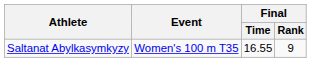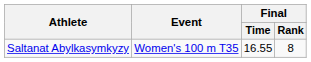Saltanat Abylkasymkyzy | Final / Rank: 9 -> 8
